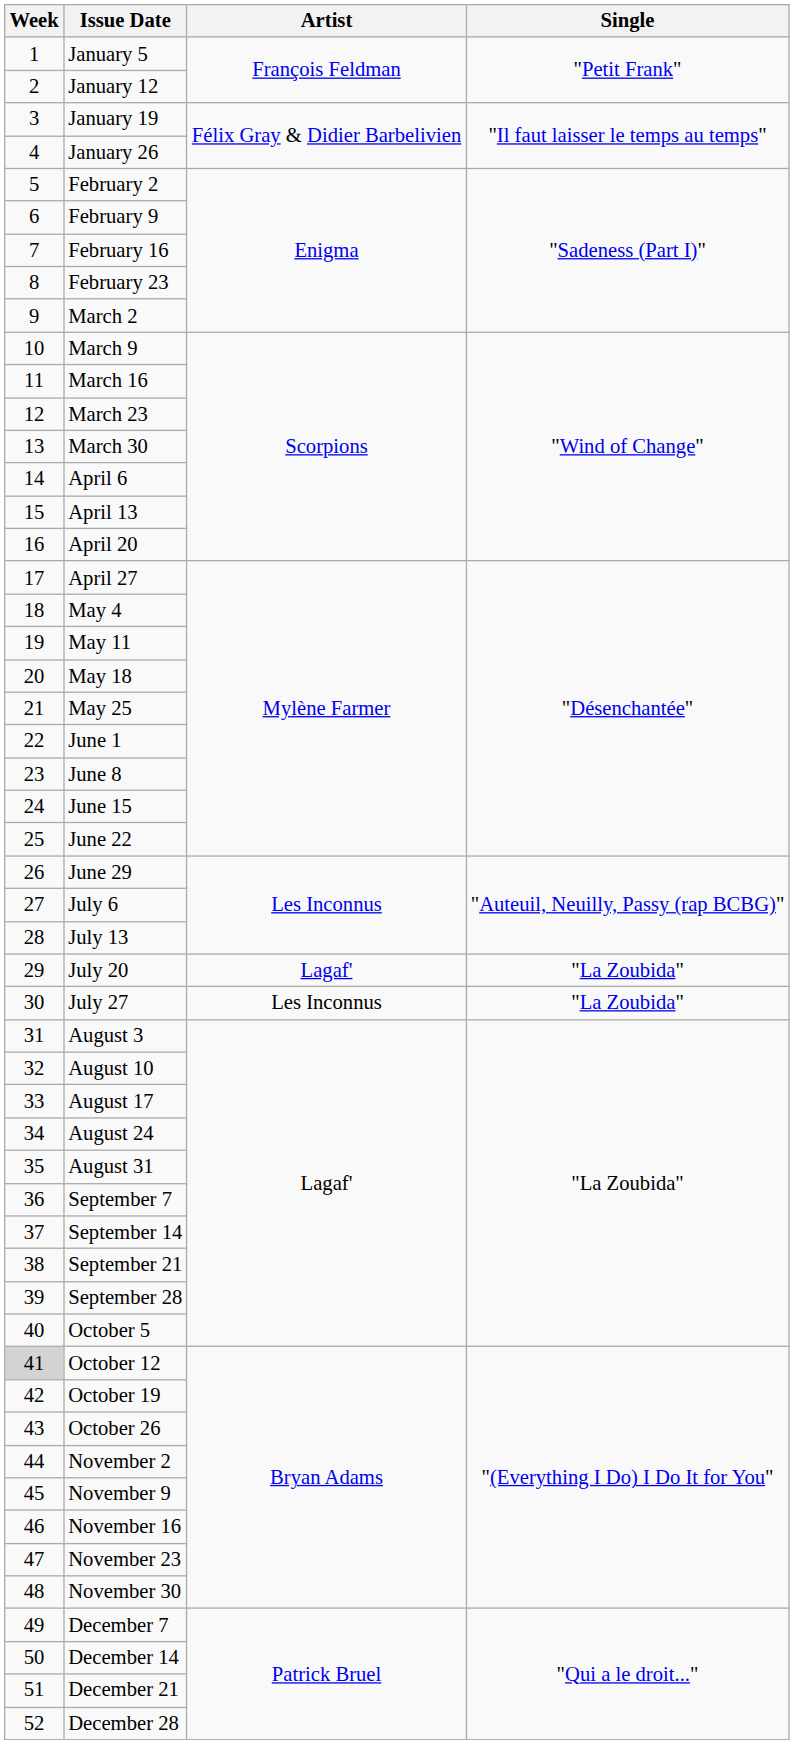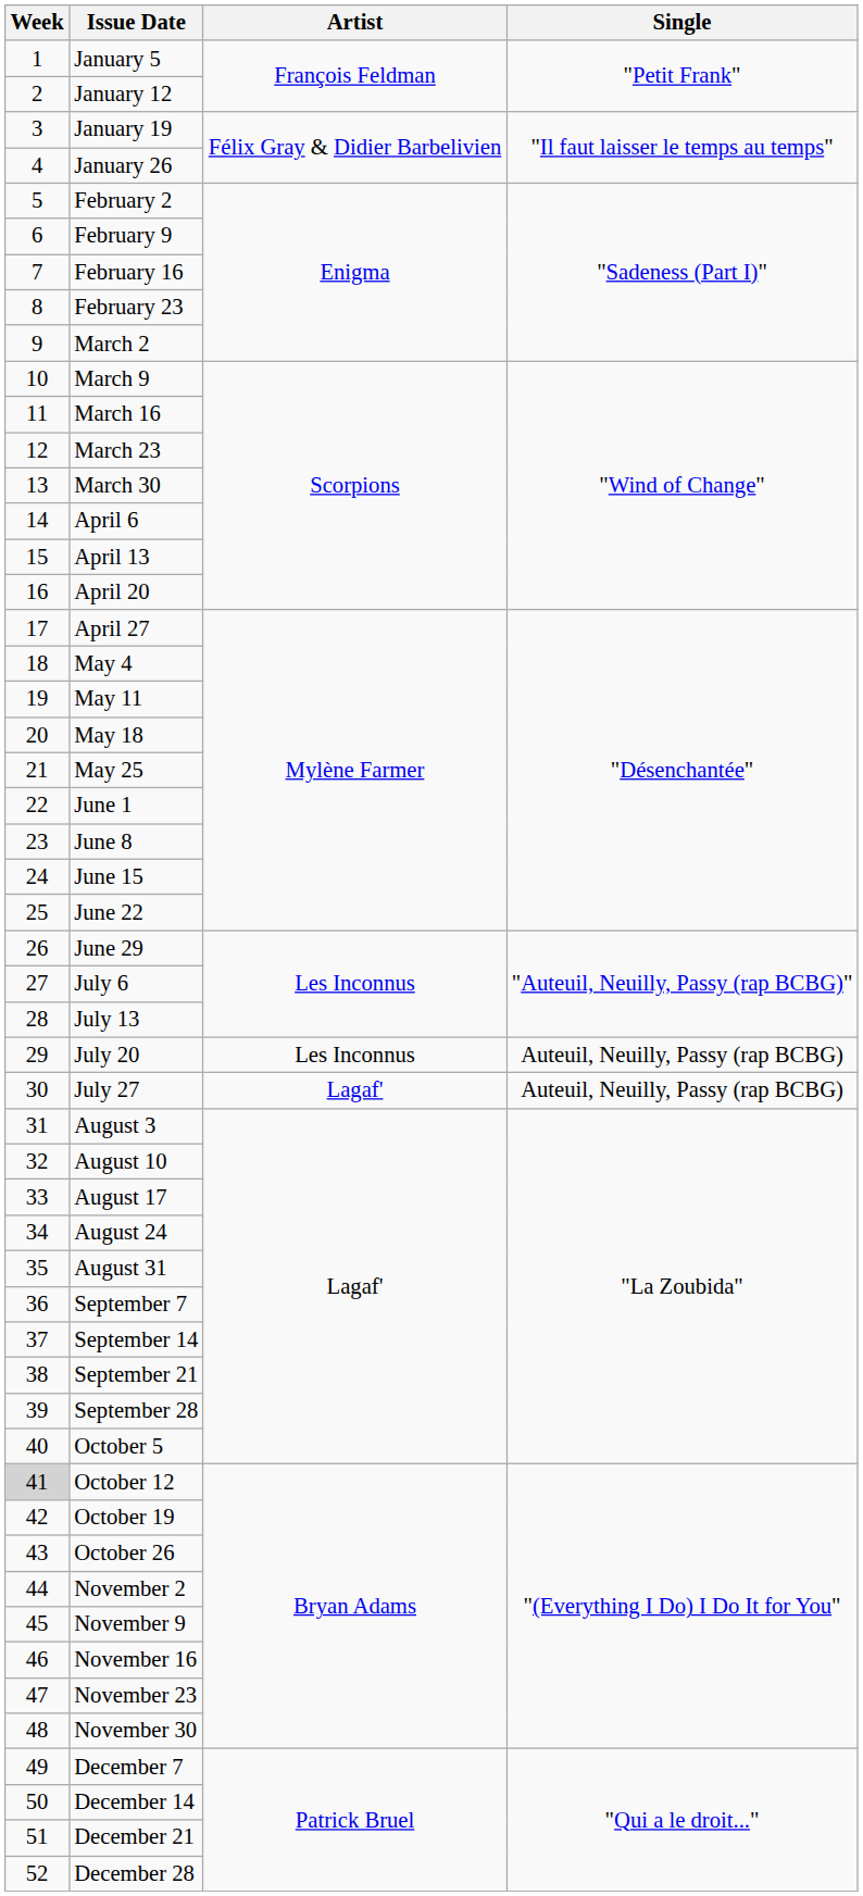July 20 | Artist: Lagaf' -> Les Inconnus
July 20 | Single: "La Zoubida" -> Auteuil, Neuilly, Passy (rap BCBG)
July 27 | Artist: Les Inconnus -> Lagaf'
July 27 | Single: "La Zoubida" -> Auteuil, Neuilly, Passy (rap BCBG)
